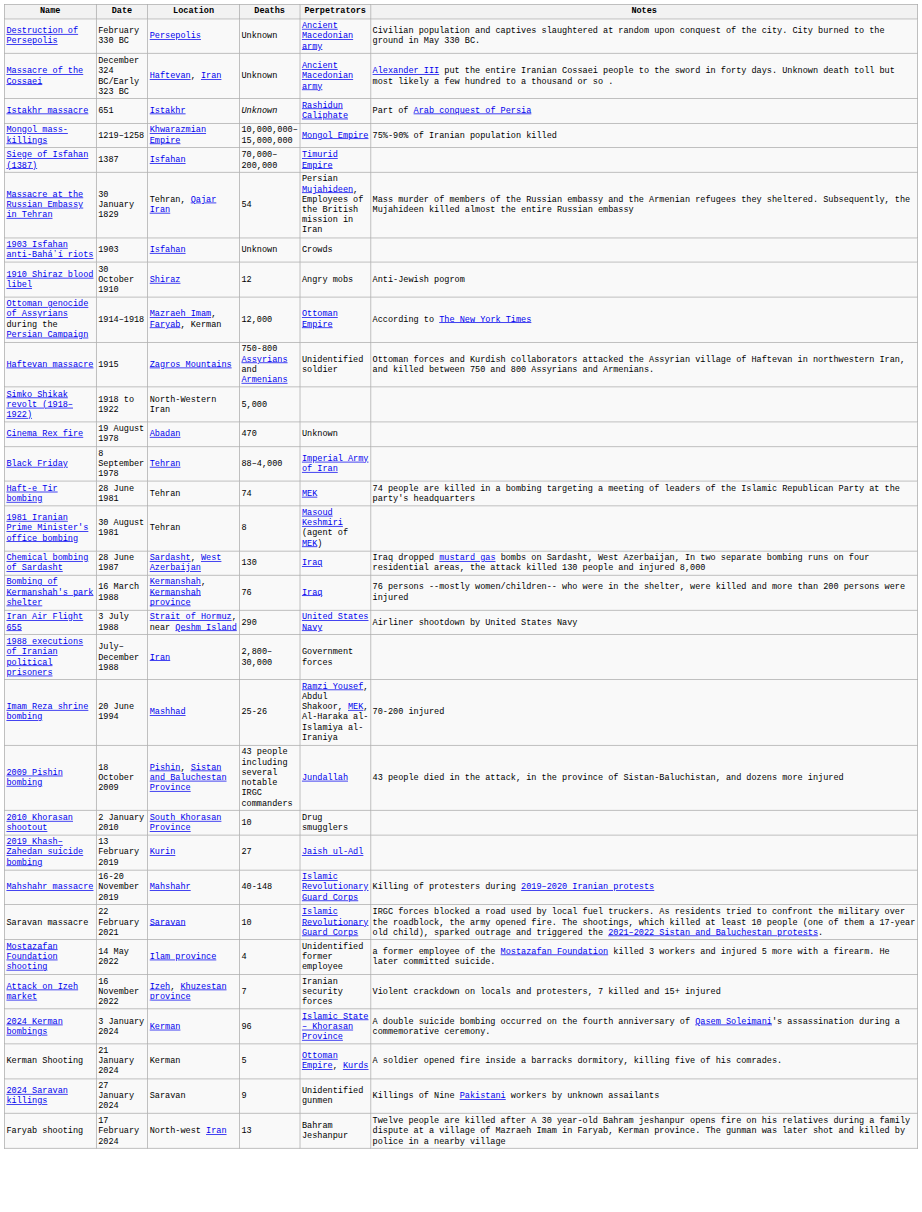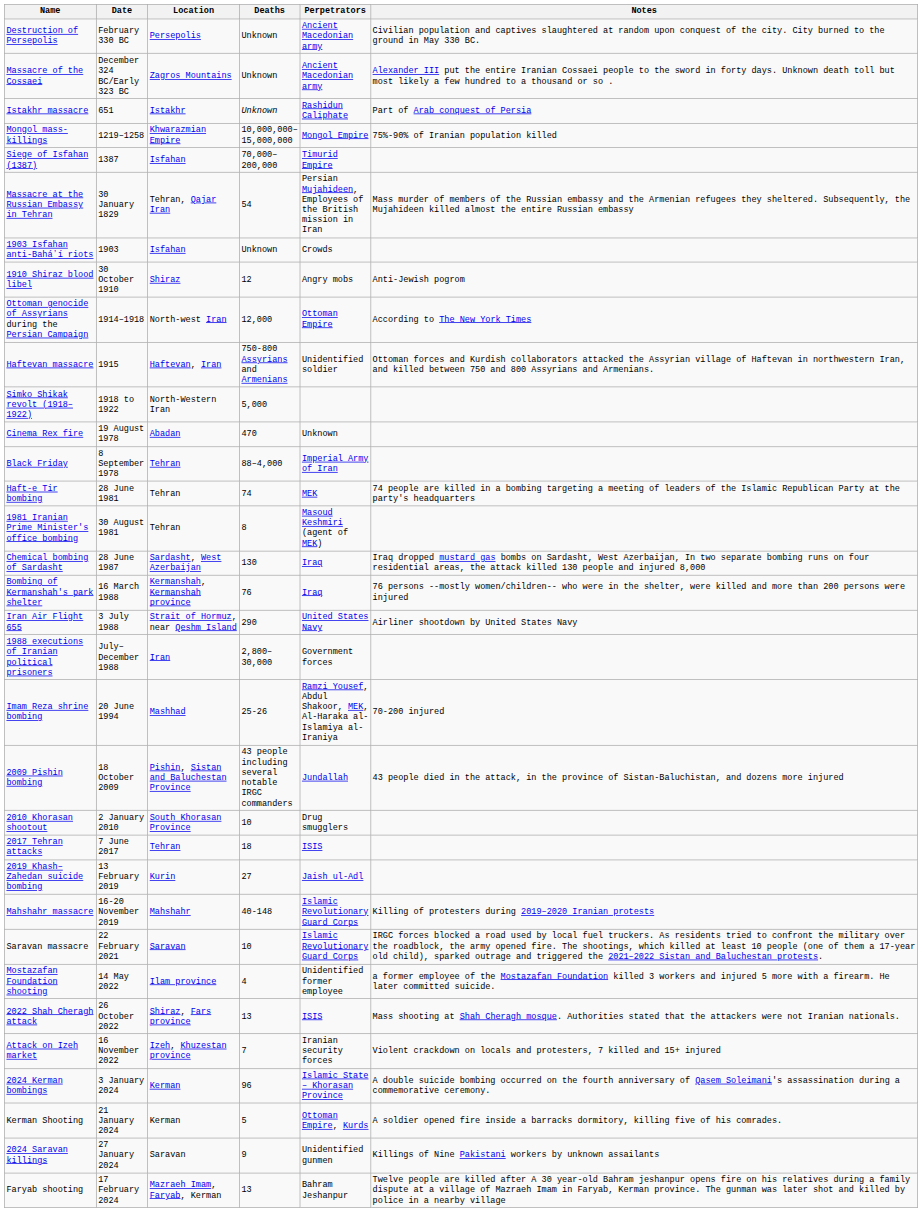Massacre of the Cossaei | Location: Haftevan, Iran -> Zagros Mountains
Ottoman genocide of Assyrians during the Persian Campaign | Location: Mazraeh Imam, Faryab, Kerman -> North-west Iran
Haftevan massacre | Location: Zagros Mountains -> Haftevan, Iran
+ row: 2017 Tehran attacks | 7 June 2017 | Tehran | 18 | ISIS
+ row: 2022 Shah Cheragh attack | 26 October 2022 | Shiraz, Fars province | 13 | ISIS | Mass shooting at Shah Cheragh mosque. Authorities stated that the attackers were not Iranian nationals.
Faryab shooting | Location: North-west Iran -> Mazraeh Imam, Faryab, Kerman
